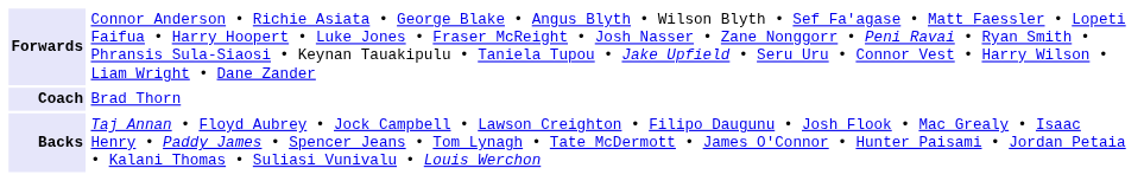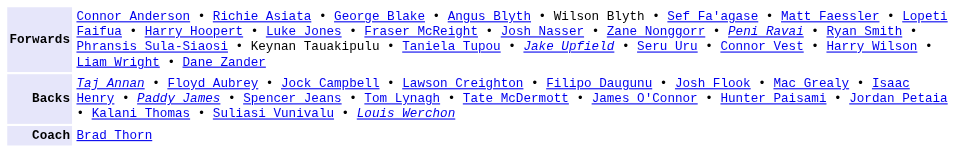rows swapped: Backs <-> Coach
